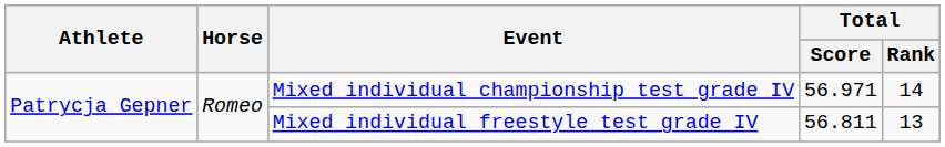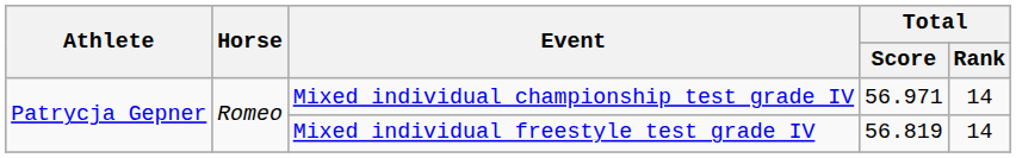Mixed individual freestyle test grade IV | Total / Score: 56.811 -> 56.819
Mixed individual freestyle test grade IV | Total / Rank: 13 -> 14
